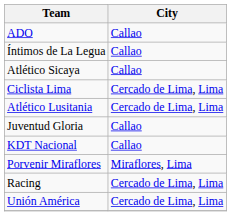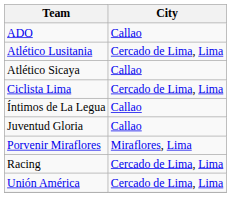rows swapped: Atlético Lusitania <-> Íntimos de La Legua
- row: KDT Nacional | Callao
